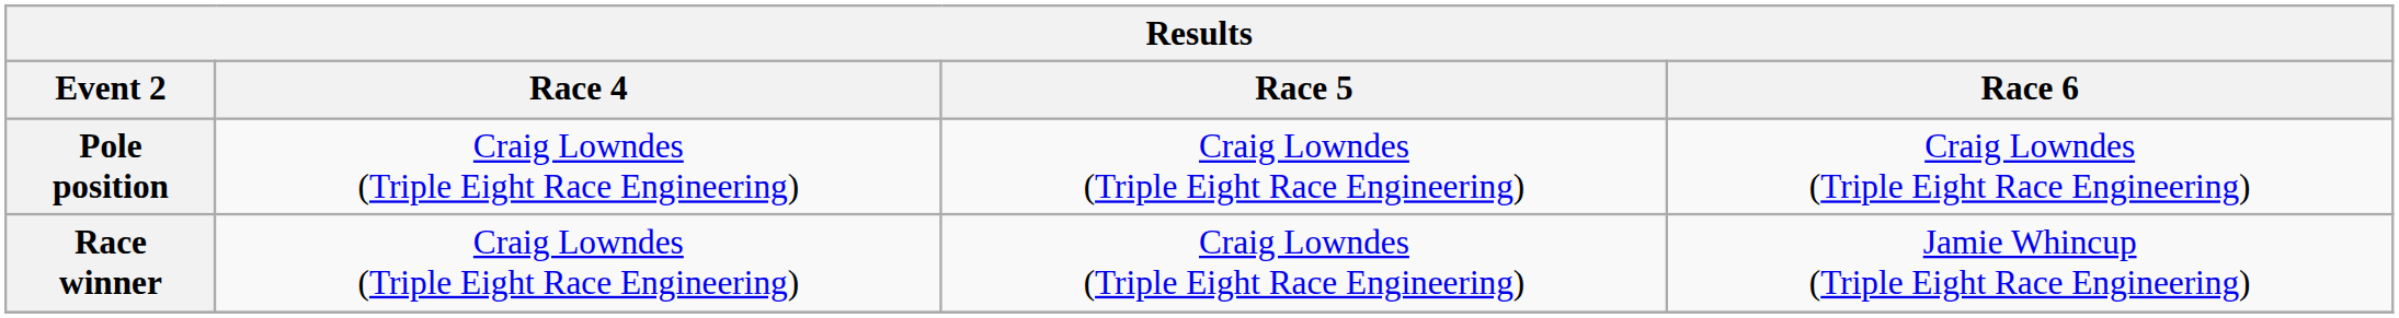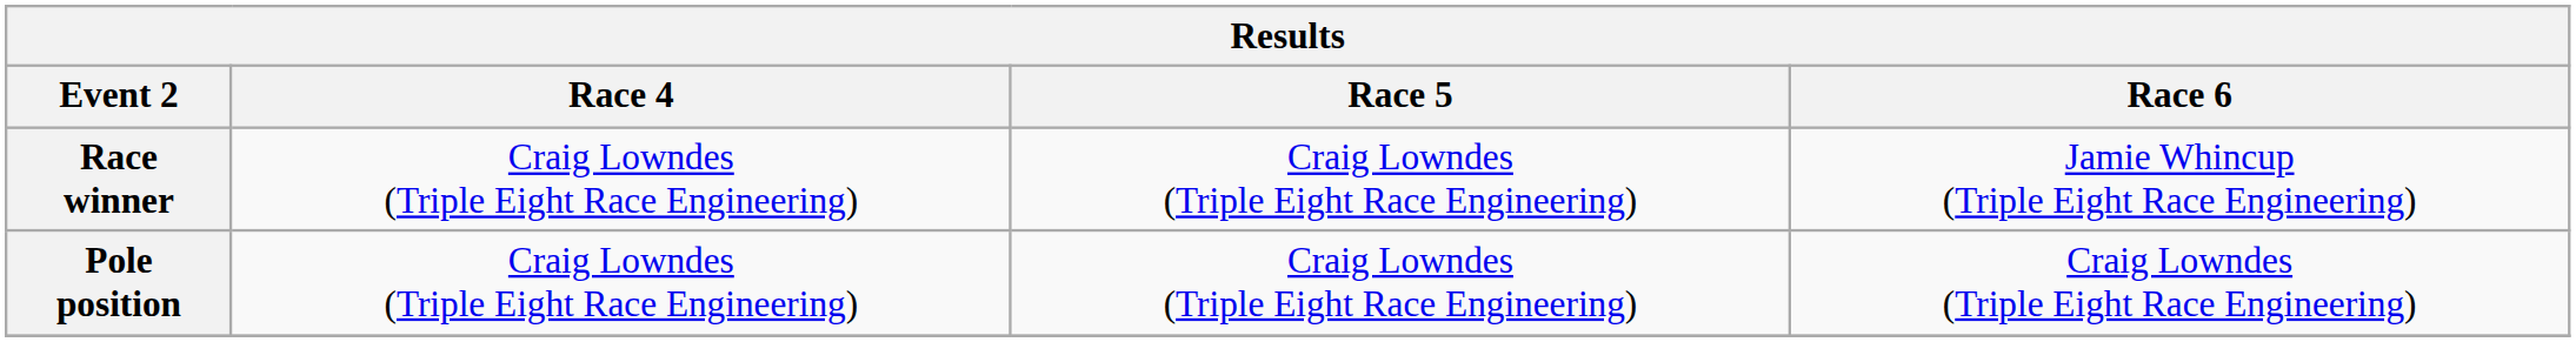rows swapped: Pole position <-> Race winner
